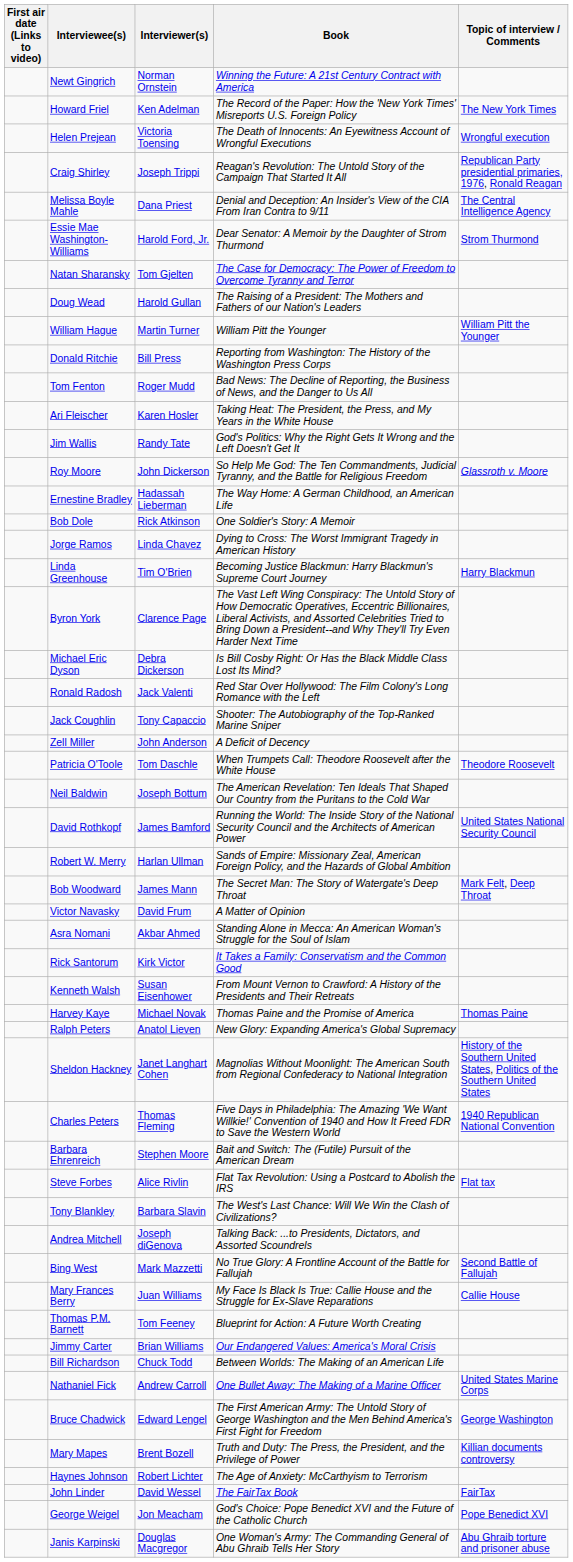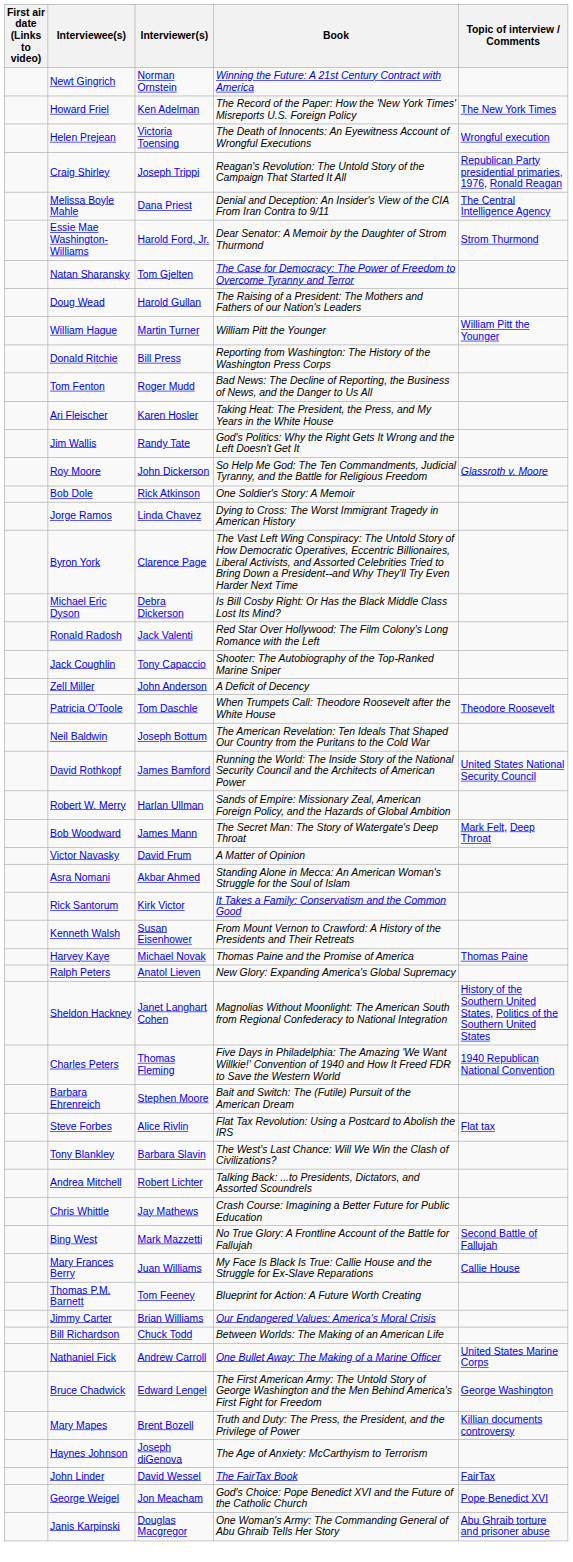- row: Ernestine Bradley | Hadassah Lieberman | The Way Home: A German Childhood, an American Life
- row: Linda Greenhouse | Tim O'Brien | Becoming Justice Blackmun: Harry Blackmun's Supreme Court Journey | Harry Blackmun
Andrea Mitchell | Interviewer(s): Joseph diGenova -> Robert Lichter
+ row: Chris Whittle | Jay Mathews | Crash Course: Imagining a Better Future for Public Education
Haynes Johnson | Interviewer(s): Robert Lichter -> Joseph diGenova
